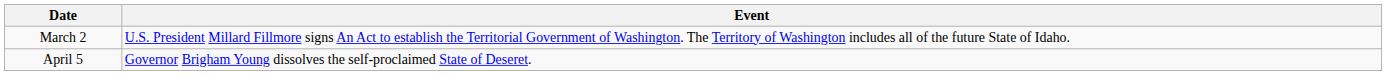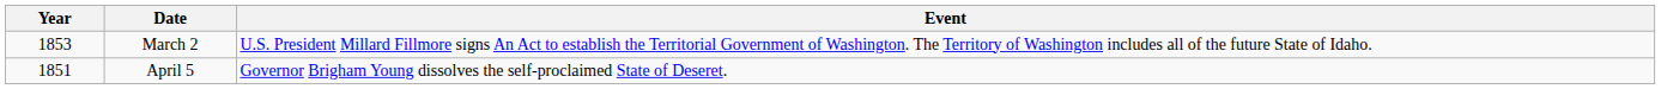+ column: Year | 1853 | 1851
